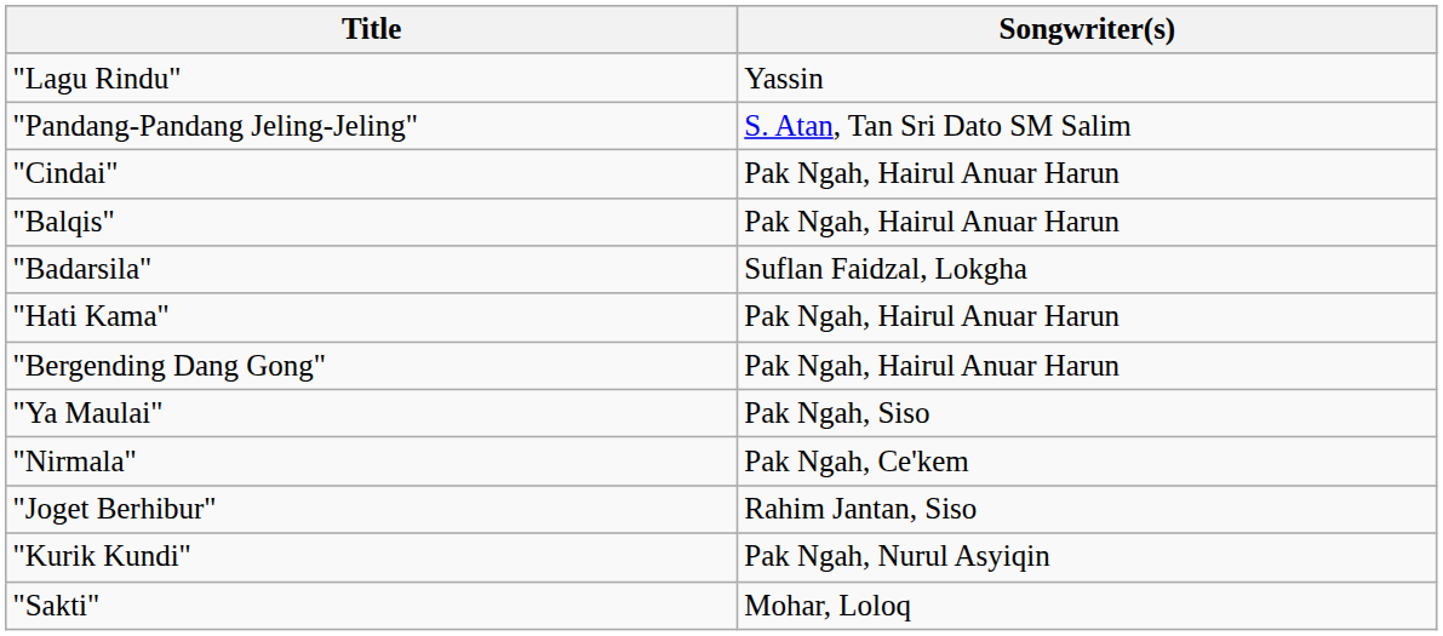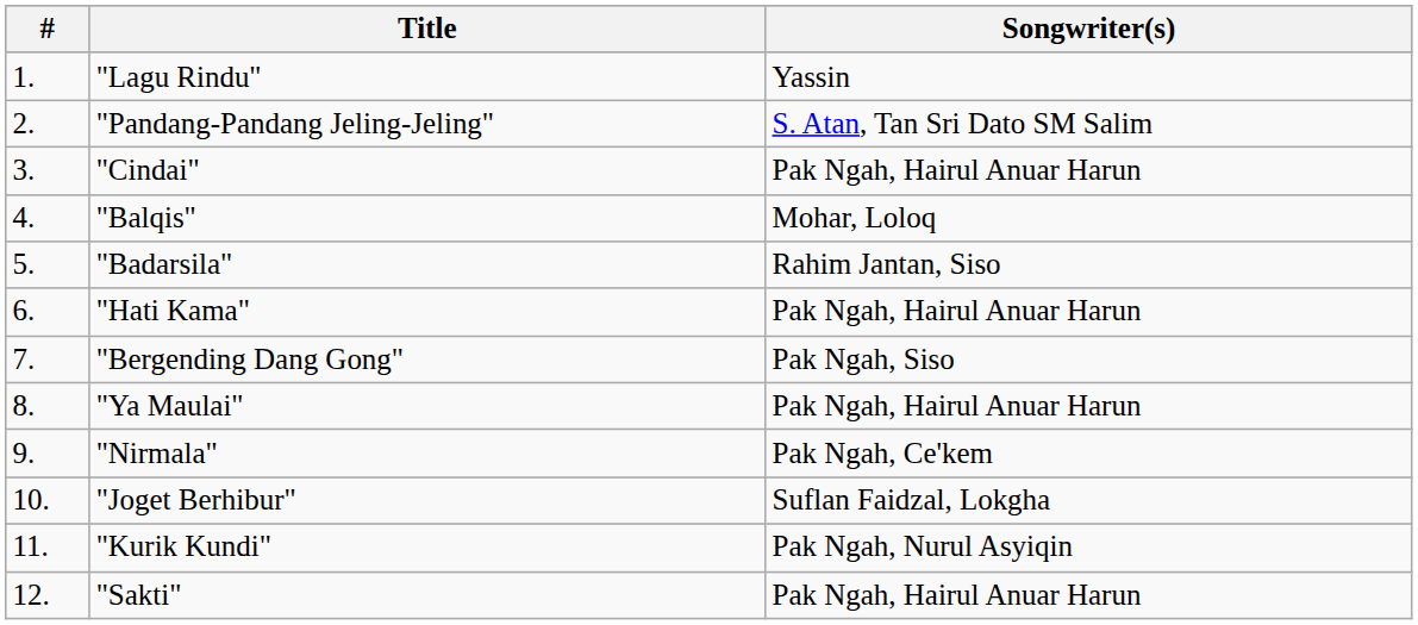+ column: # | 1. | 2. | 3. | 4. | 5. | 6. | 7. | 8. | 9. | 10. | 11. | 12.
"Balqis" | Songwriter(s): Pak Ngah, Hairul Anuar Harun -> Mohar, Loloq
"Badarsila" | Songwriter(s): Suflan Faidzal, Lokgha -> Rahim Jantan, Siso
"Bergending Dang Gong" | Songwriter(s): Pak Ngah, Hairul Anuar Harun -> Pak Ngah, Siso
"Ya Maulai" | Songwriter(s): Pak Ngah, Siso -> Pak Ngah, Hairul Anuar Harun
"Joget Berhibur" | Songwriter(s): Rahim Jantan, Siso -> Suflan Faidzal, Lokgha
"Sakti" | Songwriter(s): Mohar, Loloq -> Pak Ngah, Hairul Anuar Harun
